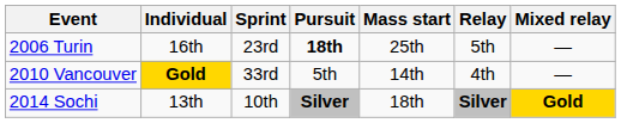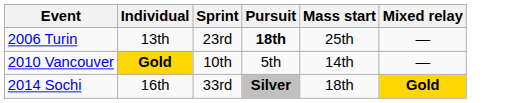- column: Relay | 5th | 4th | Silver
2006 Turin | Individual: 16th -> 13th
2010 Vancouver | Sprint: 33rd -> 10th
2014 Sochi | Individual: 13th -> 16th
2014 Sochi | Sprint: 10th -> 33rd
